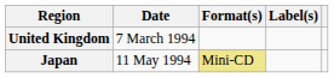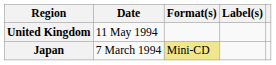United Kingdom | Date: 7 March 1994 -> 11 May 1994
Japan | Date: 11 May 1994 -> 7 March 1994
